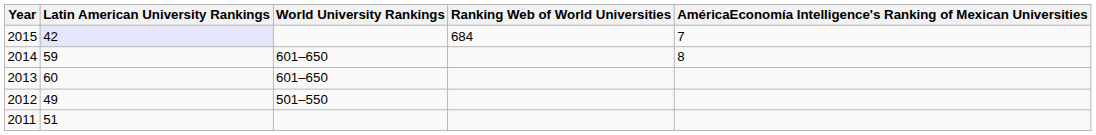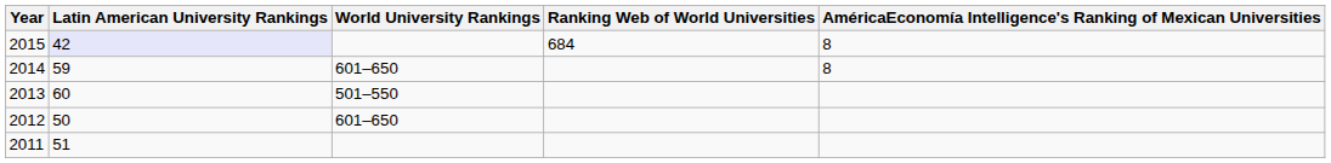2015 | column 5: 7 -> 8
2013 | World University Rankings: 601–650 -> 501–550
2012 | Latin American University Rankings: 49 -> 50
2012 | World University Rankings: 501–550 -> 601–650
